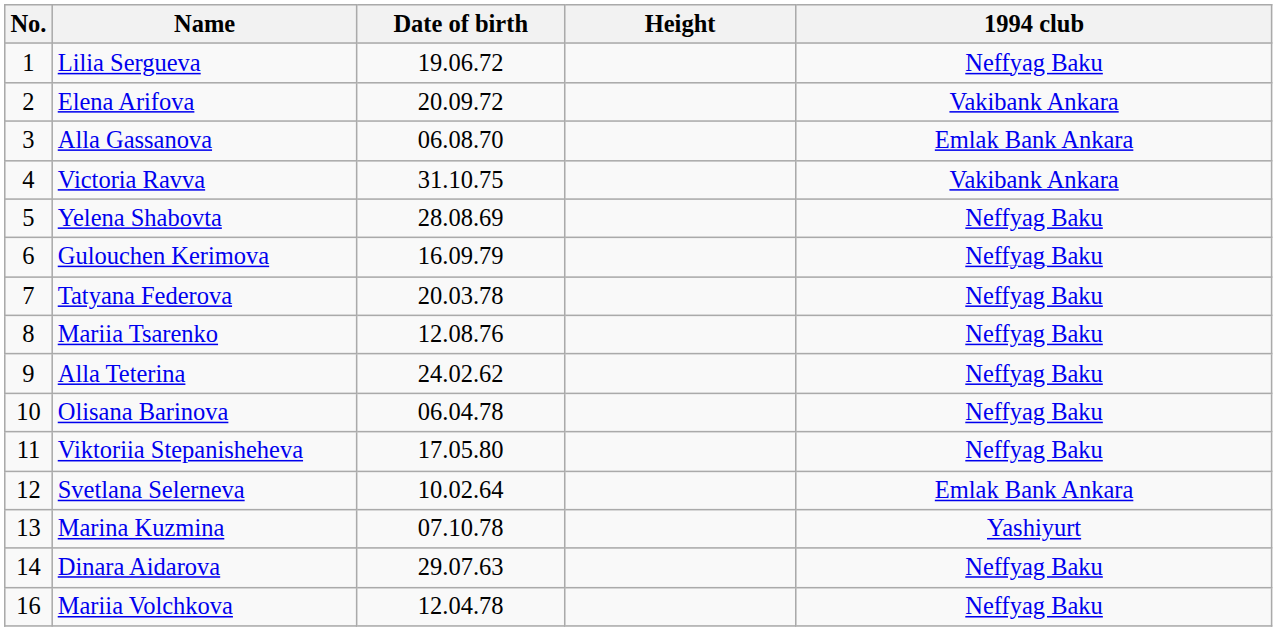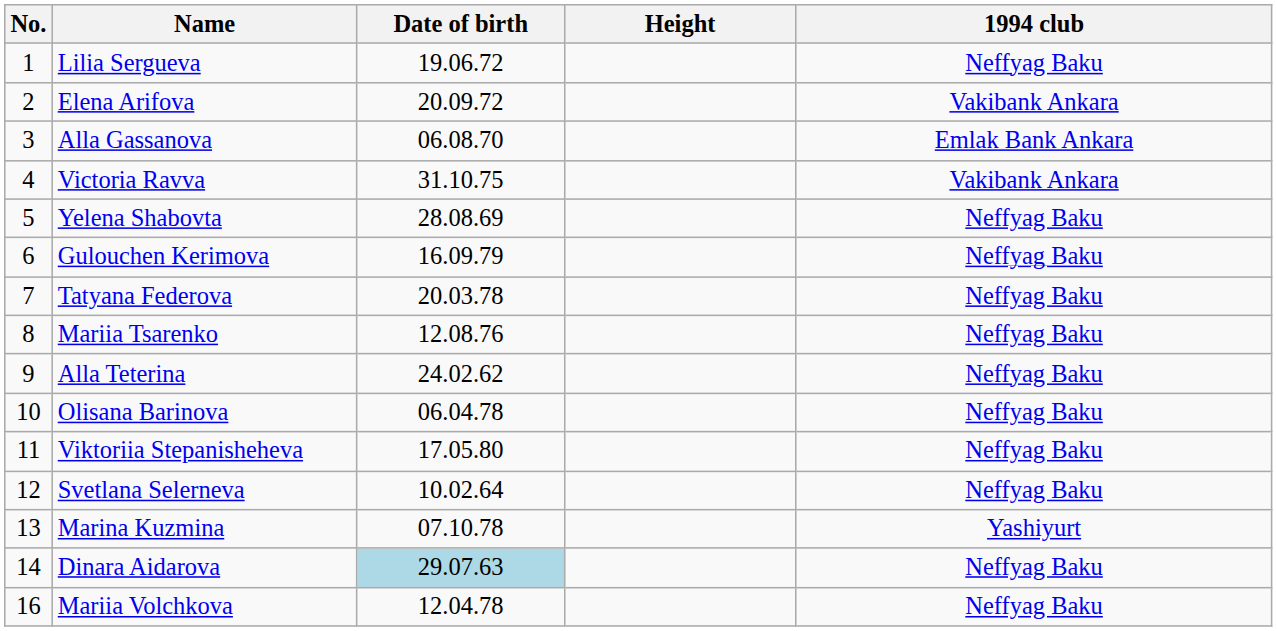Svetlana Selerneva | 1994 club: Emlak Bank Ankara -> Neffyag Baku
Dinara Aidarova | Date of birth: no background -> lightblue background
